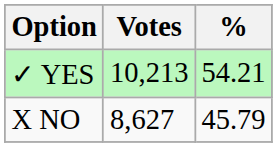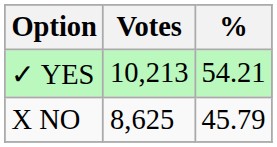X NO | Votes: 8,627 -> 8,625
